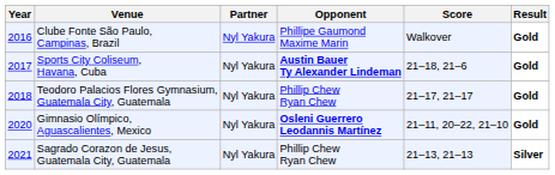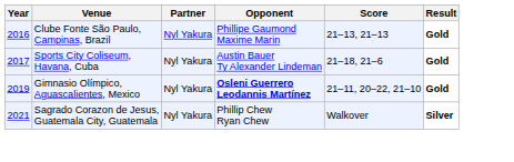Clube Fonte São Paulo, Campinas, Brazil | Score: Walkover -> 21–13, 21–13
Sports City Coliseum, Havana, Cuba | Opponent: bold -> normal
- row: 2018 | Teodoro Palacios Flores Gymnasium, Guatemala City, Guatemala | Nyl Yakura | Phillip Chew Ryan Chew | 21–17, 21–17 | Gold
Gimnasio Olímpico, Aguascalientes, Mexico | Year: 2020 -> 2019
Sagrado Corazon de Jesus, Guatemala City, Guatemala | Score: 21–13, 21–13 -> Walkover
